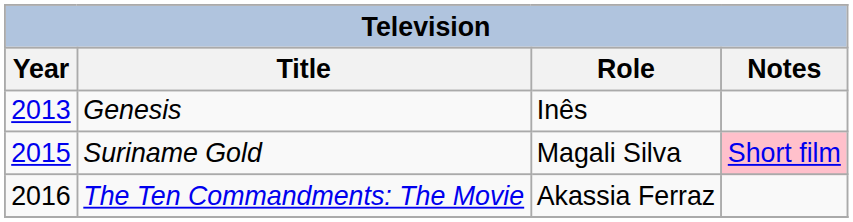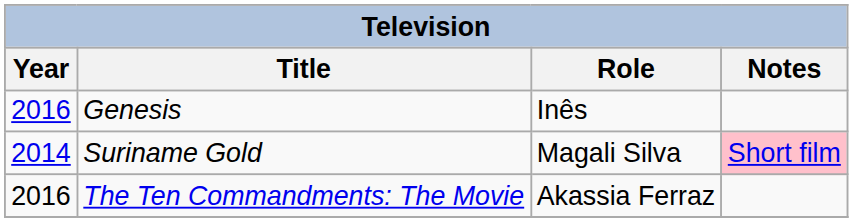Genesis | Year: 2013 -> 2016
Suriname Gold | Year: 2015 -> 2014
